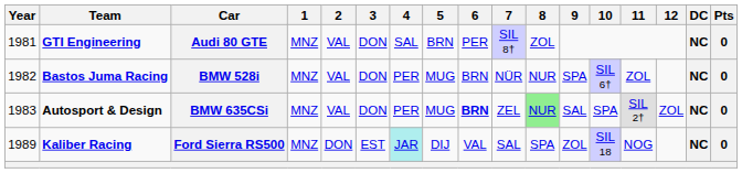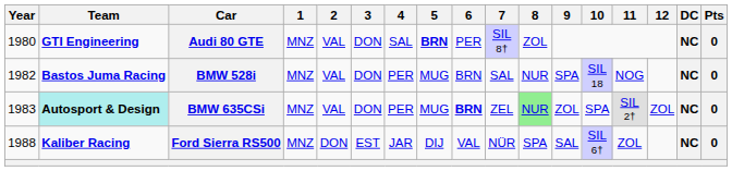Audi 80 GTE | Year: 1981 -> 1980
Audi 80 GTE | 5: normal -> bold
BMW 528i | 7: NÜR -> SAL
BMW 528i | 10: SIL 6† -> SIL 18
BMW 528i | 11: ZOL -> NOG
BMW 635CSi | Team: no background -> paleturquoise background
BMW 635CSi | 9: SAL -> ZOL
Ford Sierra RS500 | Year: 1989 -> 1988
Ford Sierra RS500 | 4: paleturquoise background -> no background
Ford Sierra RS500 | 7: SAL -> NÜR
Ford Sierra RS500 | 9: ZOL -> SAL
Ford Sierra RS500 | 10: SIL 18 -> SIL 6†
Ford Sierra RS500 | 11: NOG -> ZOL
